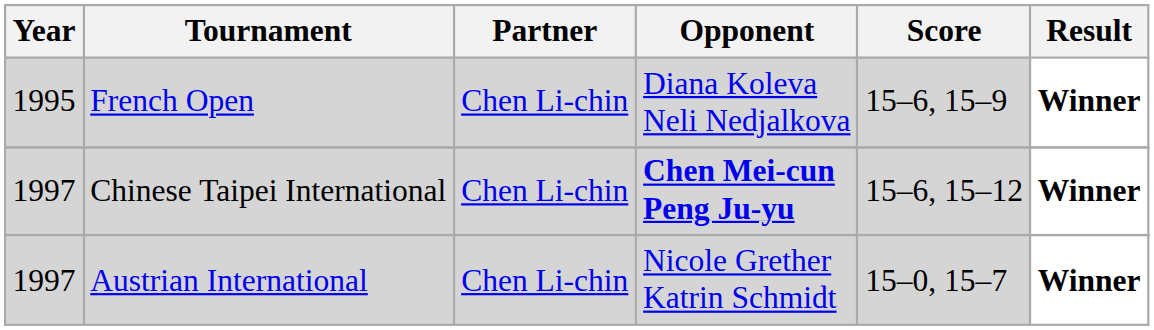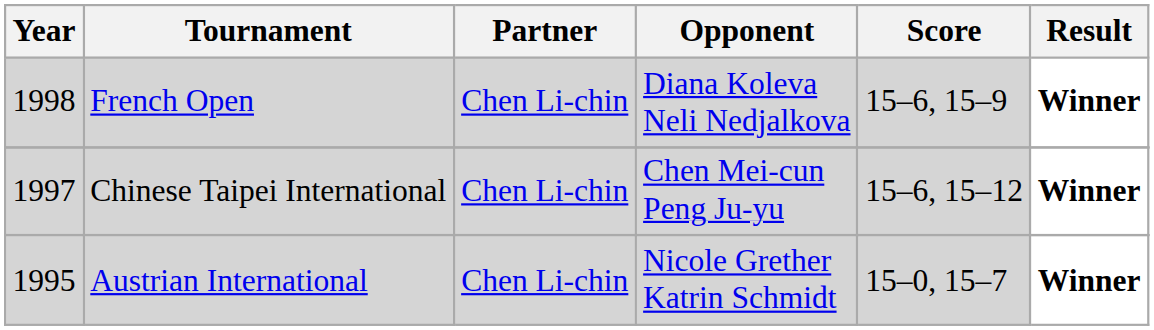French Open | Year: 1995 -> 1998
Chinese Taipei International | Opponent: bold -> normal
Austrian International | Year: 1997 -> 1995
